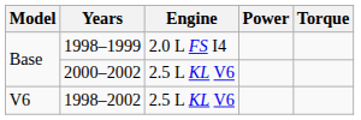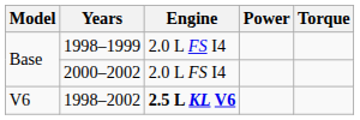2000–2002 | Engine: 2.5 L KL V6 -> 2.0 L FS I4
1998–2002 | Engine: normal -> bold
